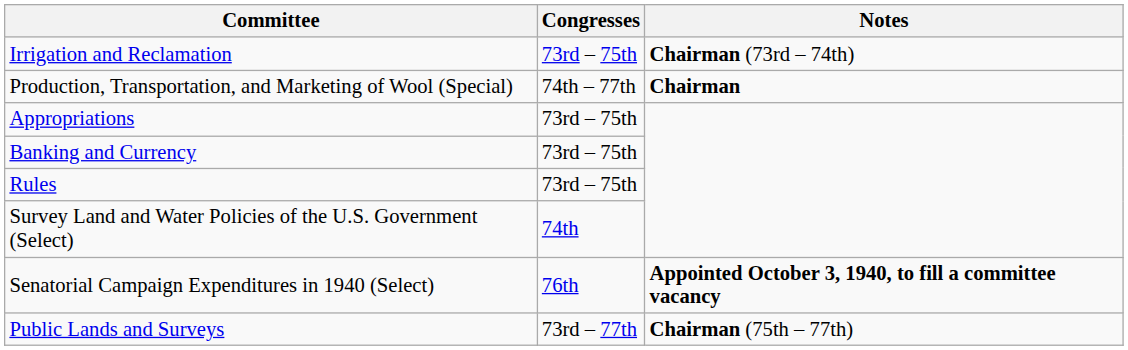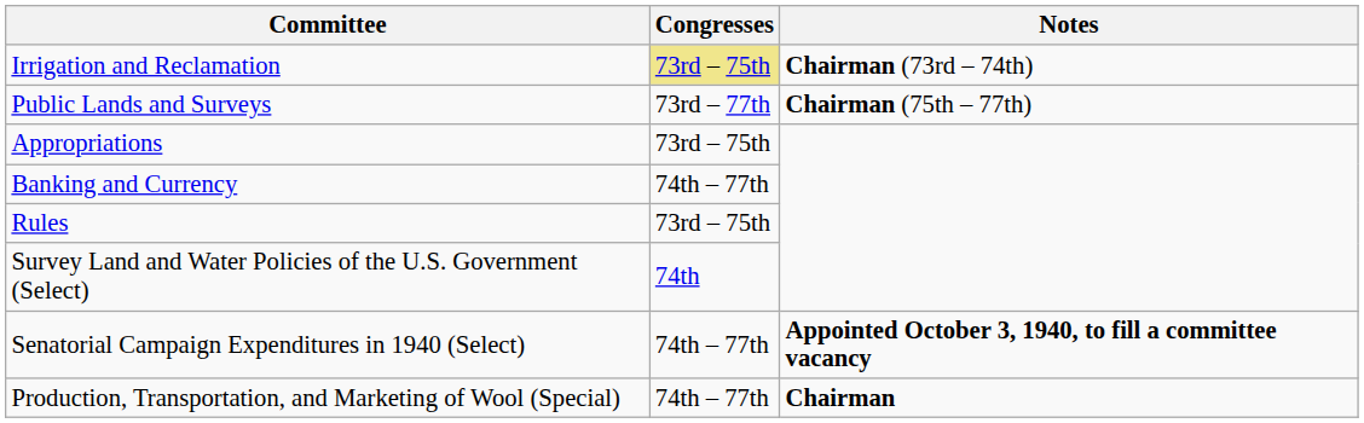Irrigation and Reclamation | Congresses: no background -> khaki background
rows swapped: Public Lands and Surveys <-> Production, Transportation, and Marketing of Wool (Special)
Banking and Currency | Congresses: 73rd – 75th -> 74th – 77th
Senatorial Campaign Expenditures in 1940 (Select) | Congresses: 76th -> 74th – 77th
